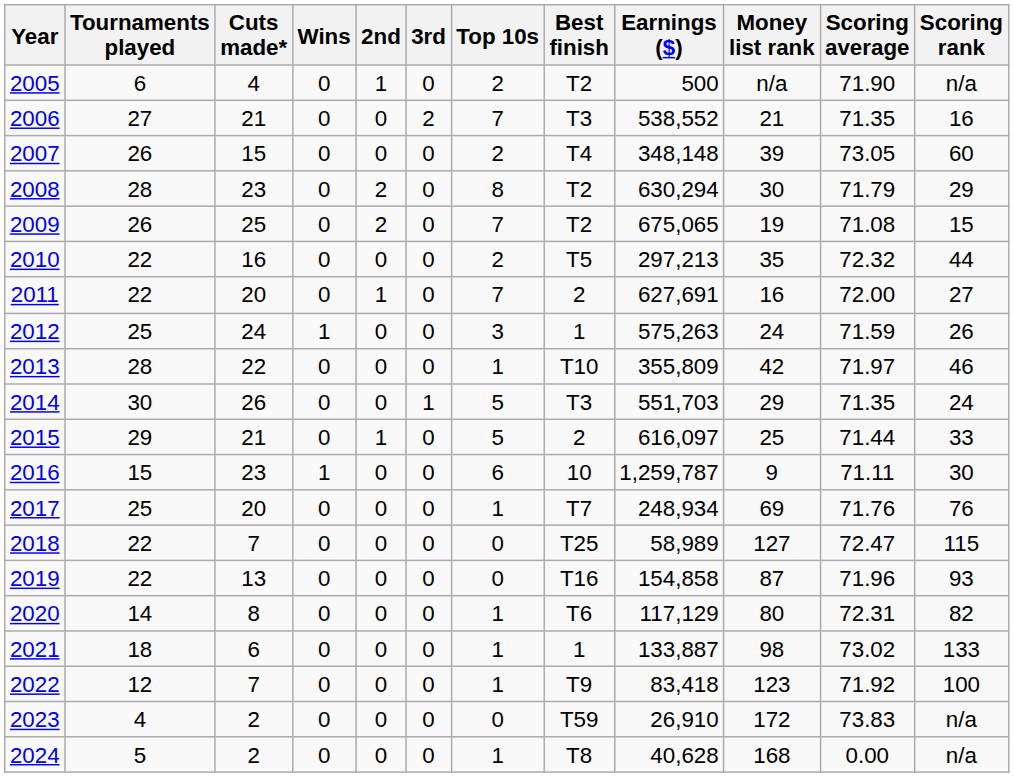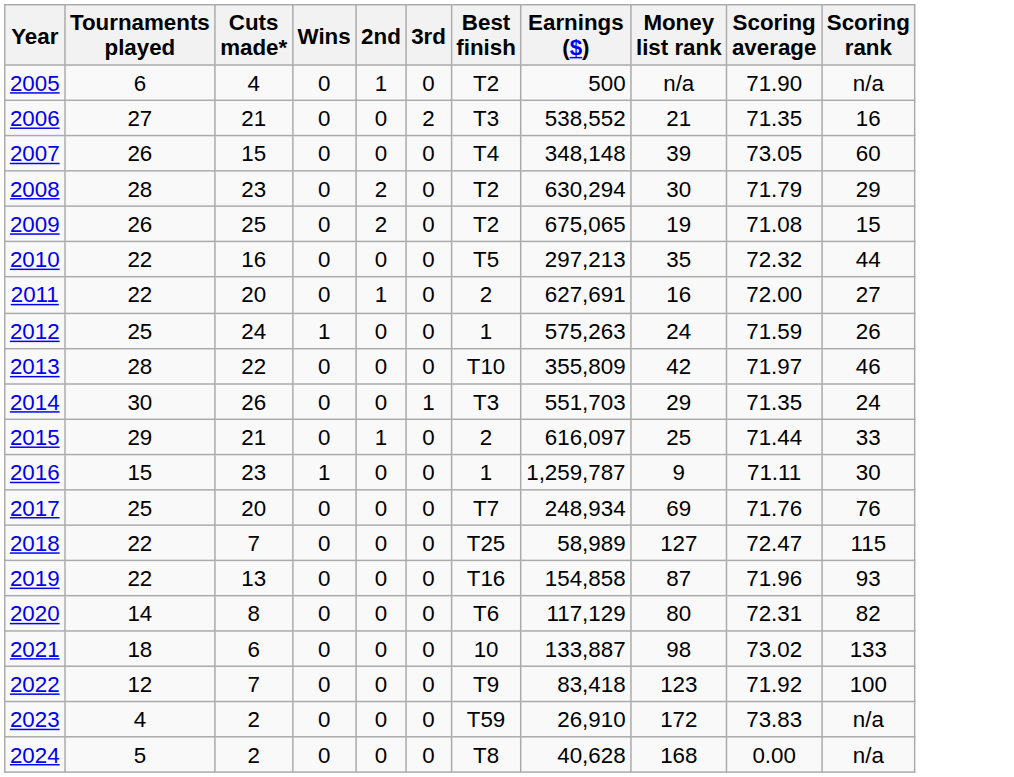- column: Top 10s | 2 | 7 | 2 | 8 | 7 | 2 | 7 | 3 | 1 | 5 | 5 | 6 | 1 | 0 | 0 | 1 | 1 | 1 | 0 | 1
2016 | Best finish: 10 -> 1
2021 | Best finish: 1 -> 10
